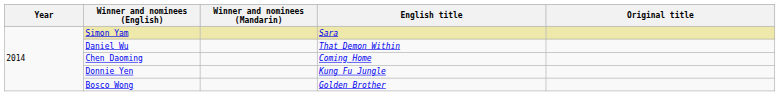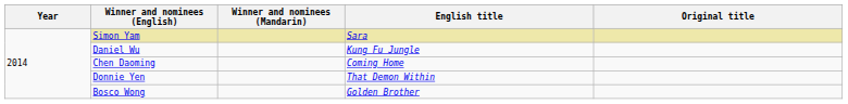Daniel Wu | English title: That Demon Within -> Kung Fu Jungle
Donnie Yen | English title: Kung Fu Jungle -> That Demon Within
